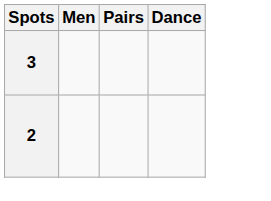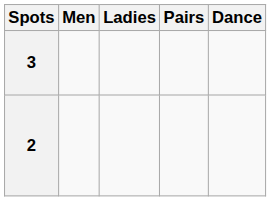+ column: Ladies
